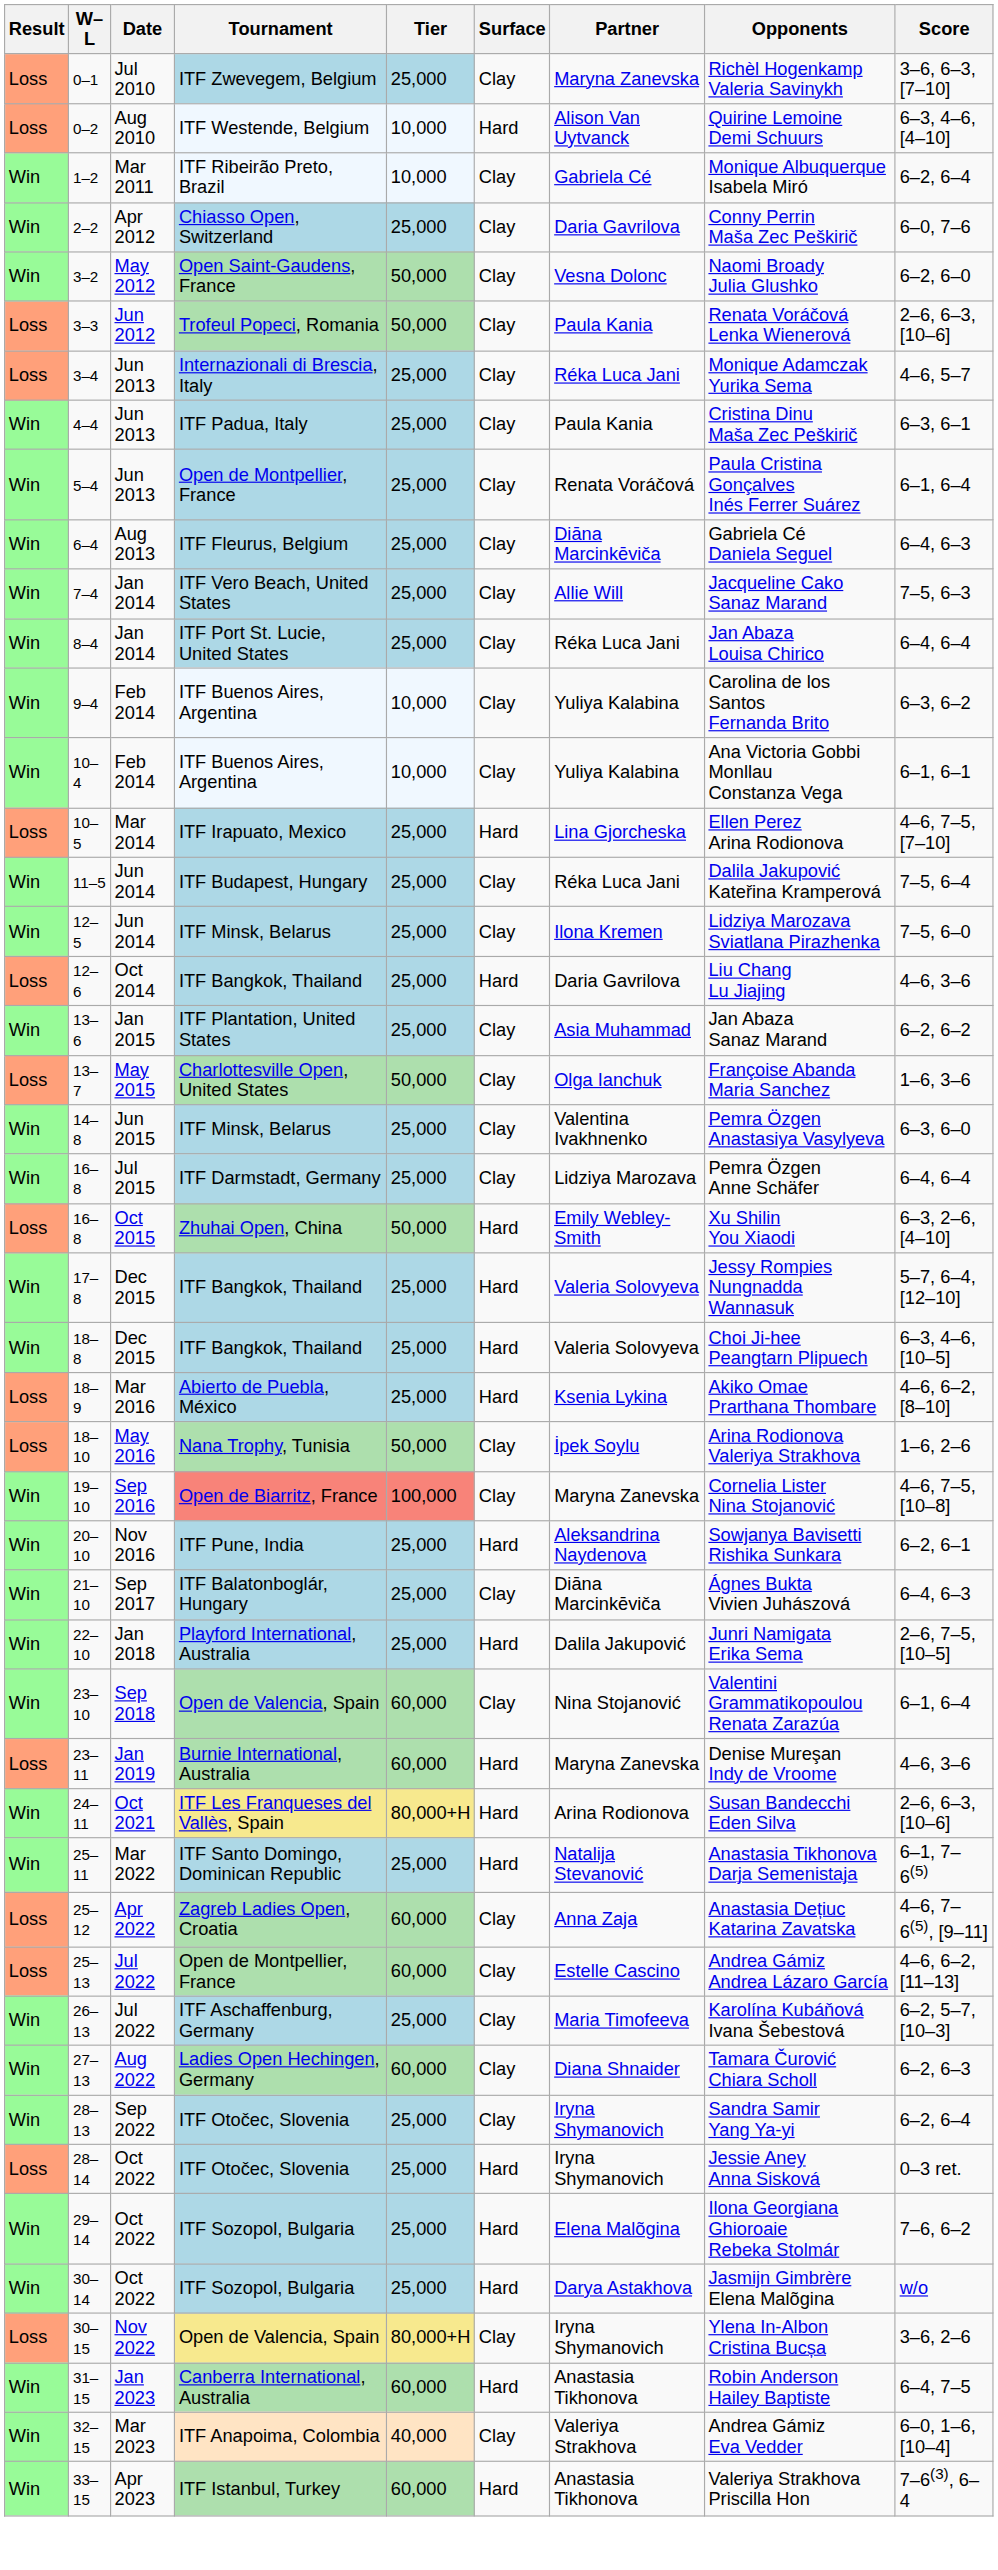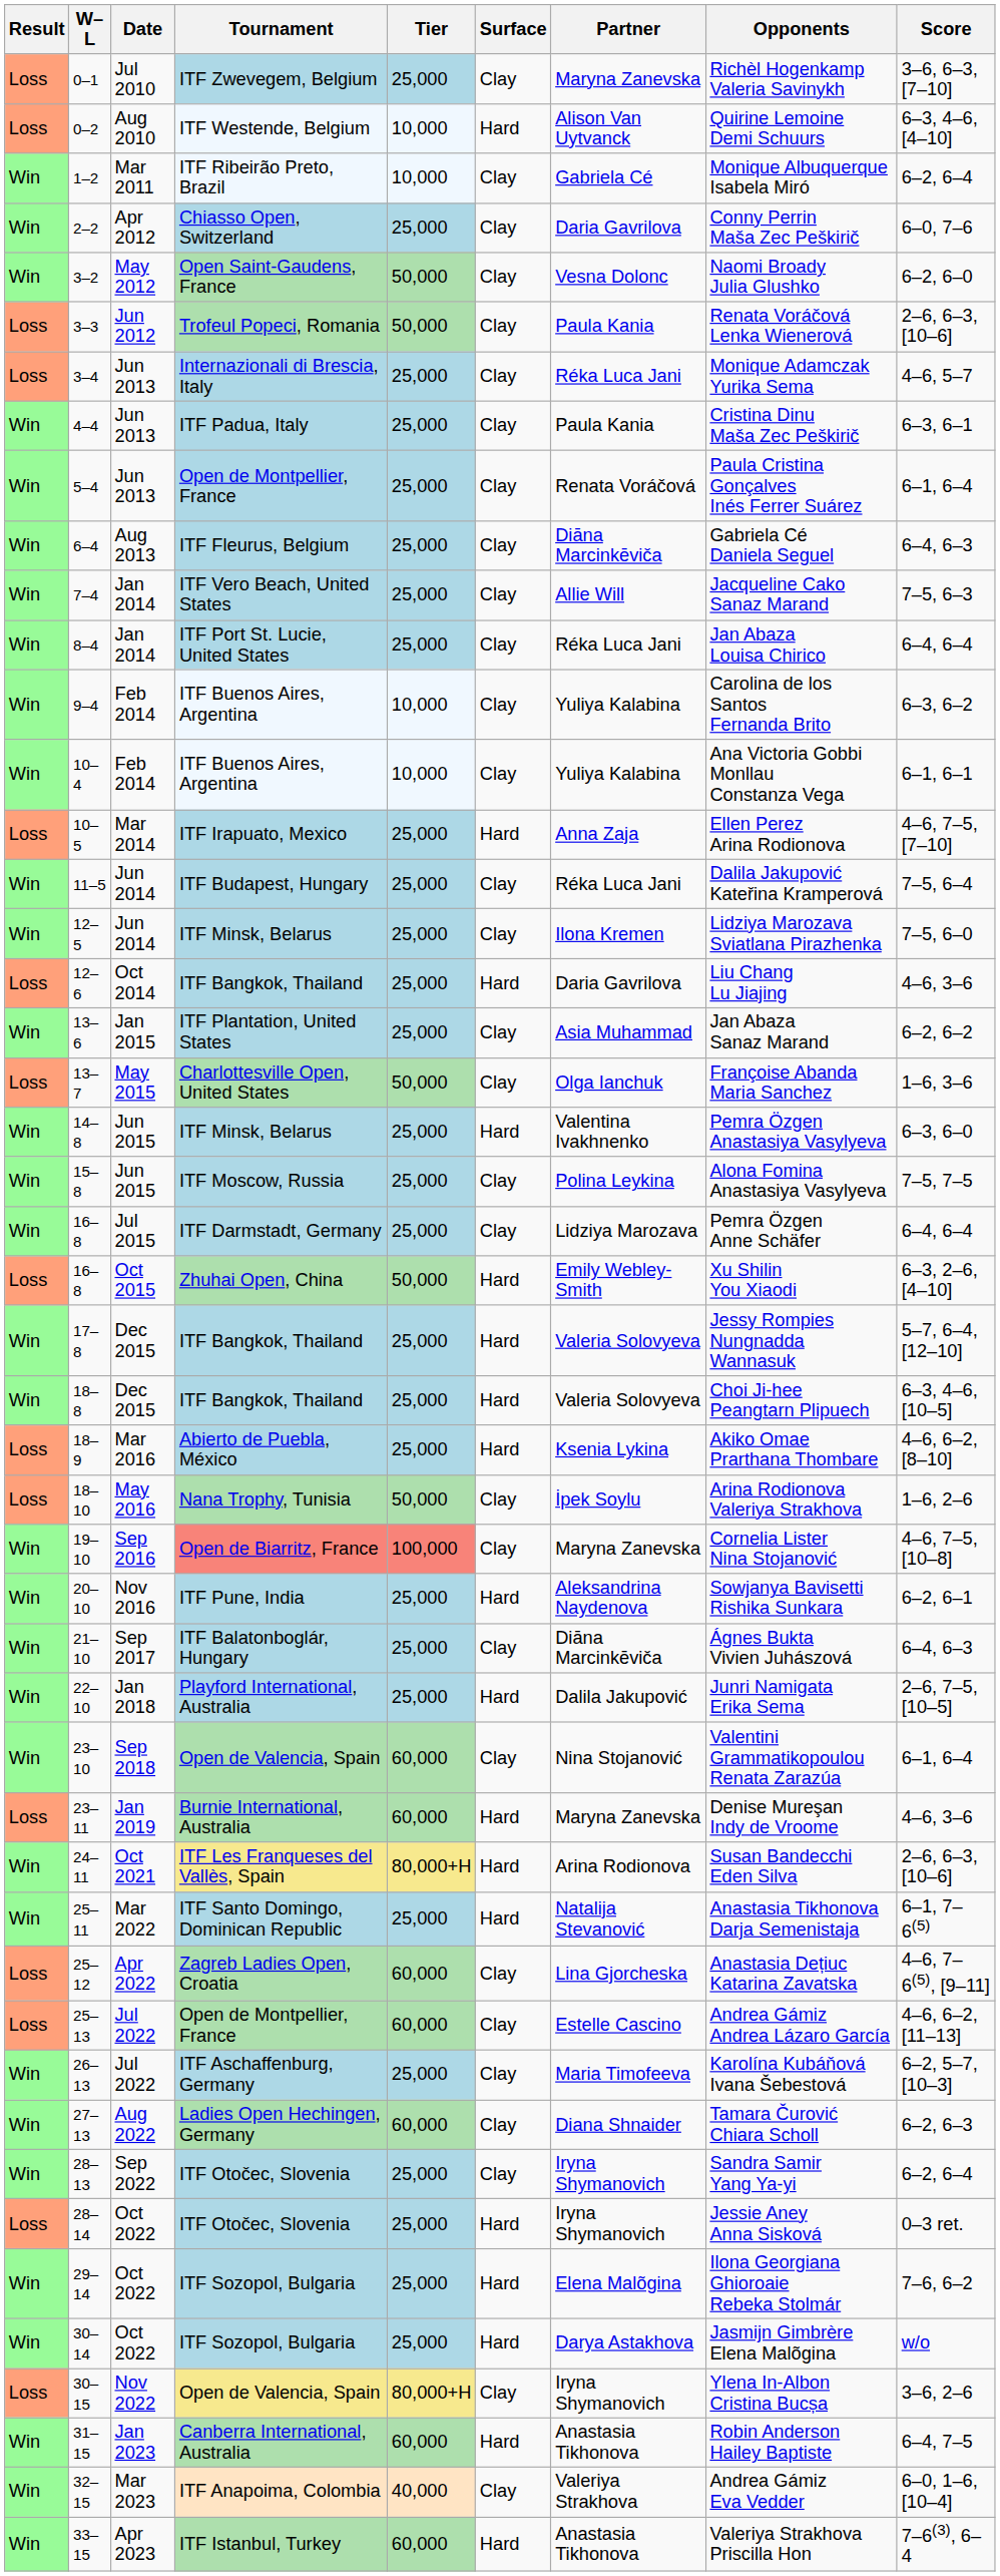10–5 | Partner: Lina Gjorcheska -> Anna Zaja
14–8 | Surface: Clay -> Hard
+ row: Win | 15–8 | Jun 2015 | ITF Moscow, Russia | 25,000 | Clay | Polina Leykina | Alona Fomina Anastasiya Vasylyeva | 7–5, 7–5
25–12 | Partner: Anna Zaja -> Lina Gjorcheska
